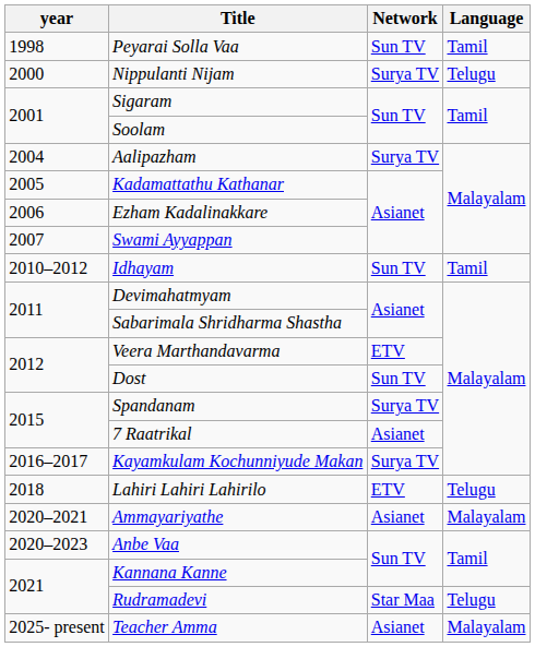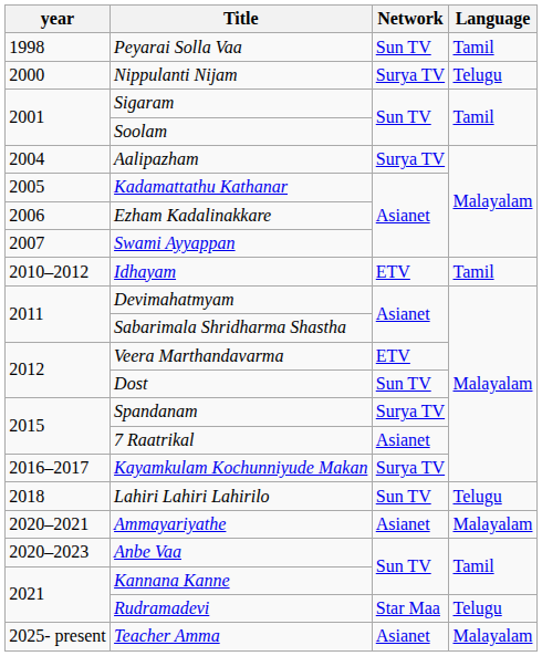Idhayam | Network: Sun TV -> ETV
Lahiri Lahiri Lahirilo | Network: ETV -> Sun TV
